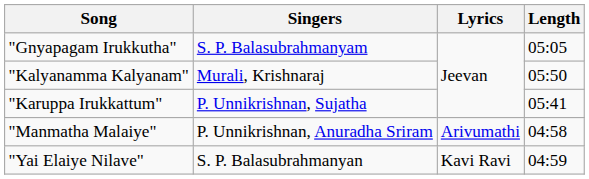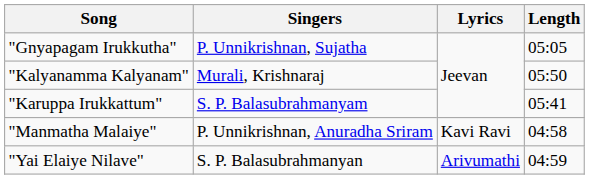"Gnyapagam Irukkutha" | Singers: S. P. Balasubrahmanyam -> P. Unnikrishnan, Sujatha
"Karuppa Irukkattum" | Singers: P. Unnikrishnan, Sujatha -> S. P. Balasubrahmanyam
"Manmatha Malaiye" | Lyrics: Arivumathi -> Kavi Ravi
"Yai Elaiye Nilave" | Lyrics: Kavi Ravi -> Arivumathi
